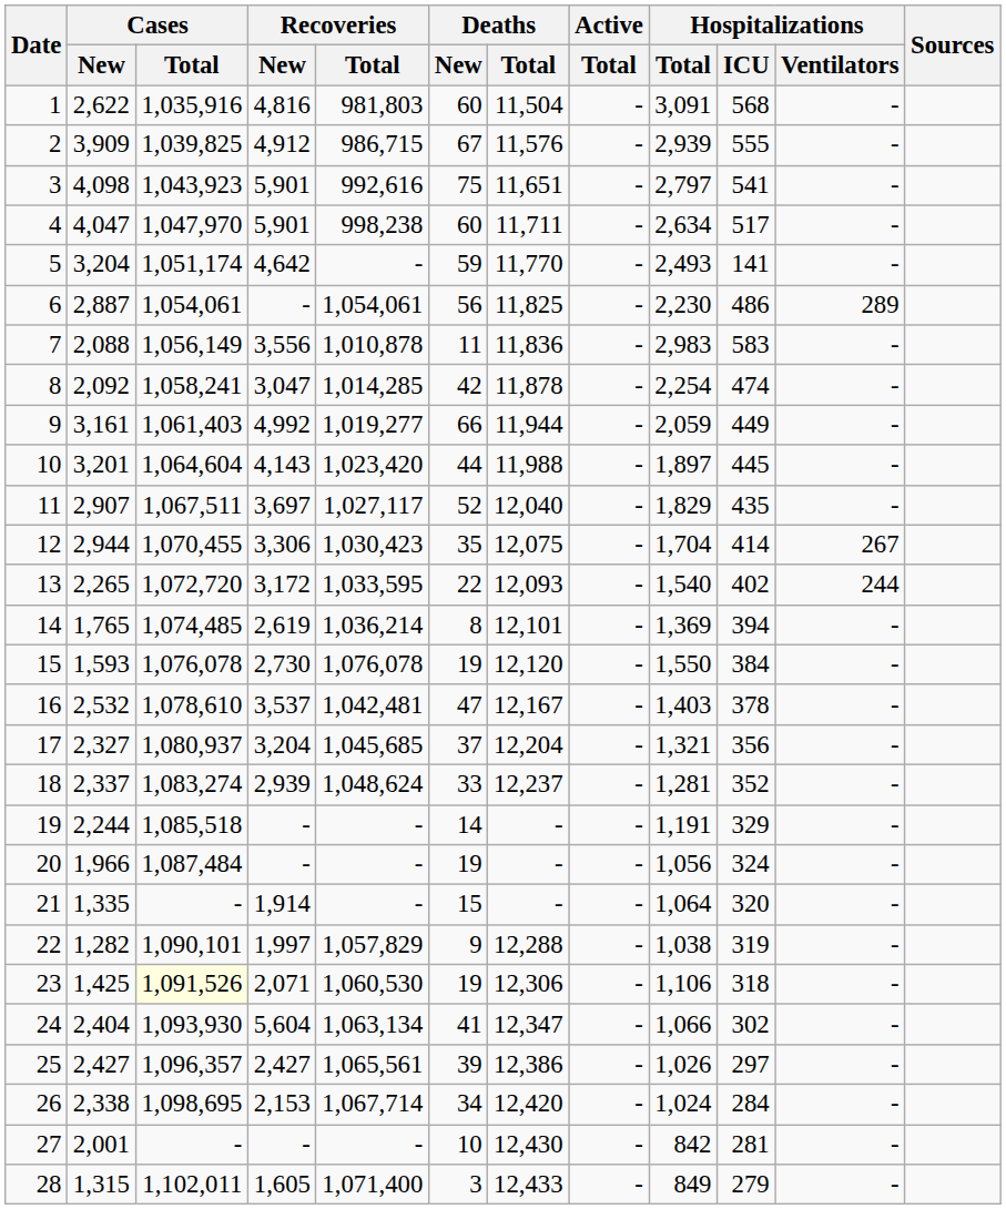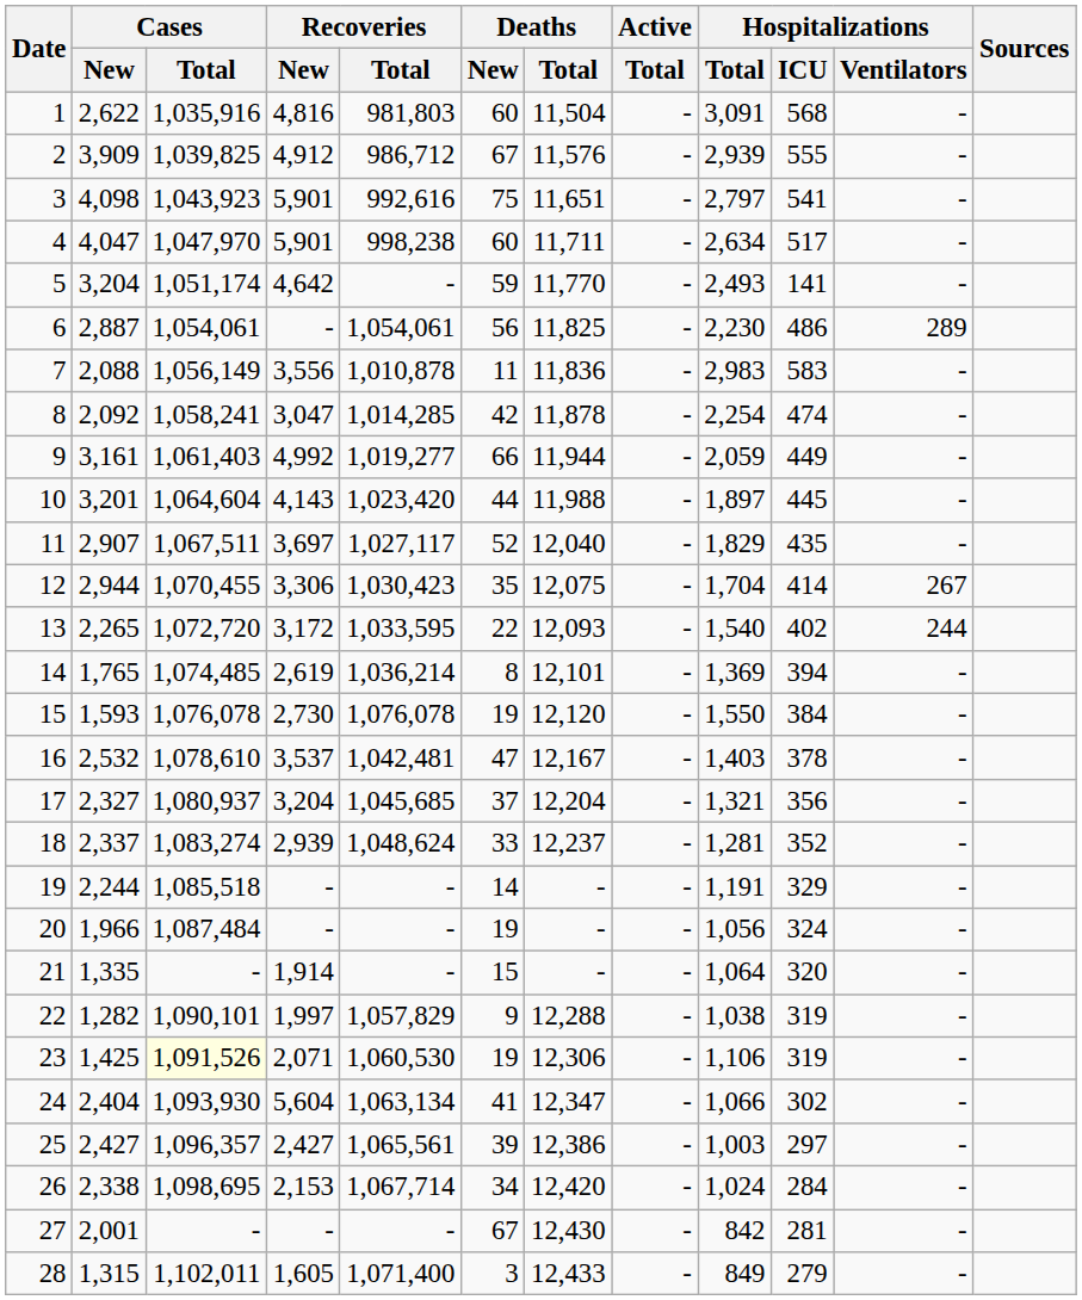2 | Recoveries / Total: 986,715 -> 986,712
23 | Hospitalizations / ICU: 318 -> 319
25 | Hospitalizations / Total: 1,026 -> 1,003
27 | Deaths / New: 10 -> 67
